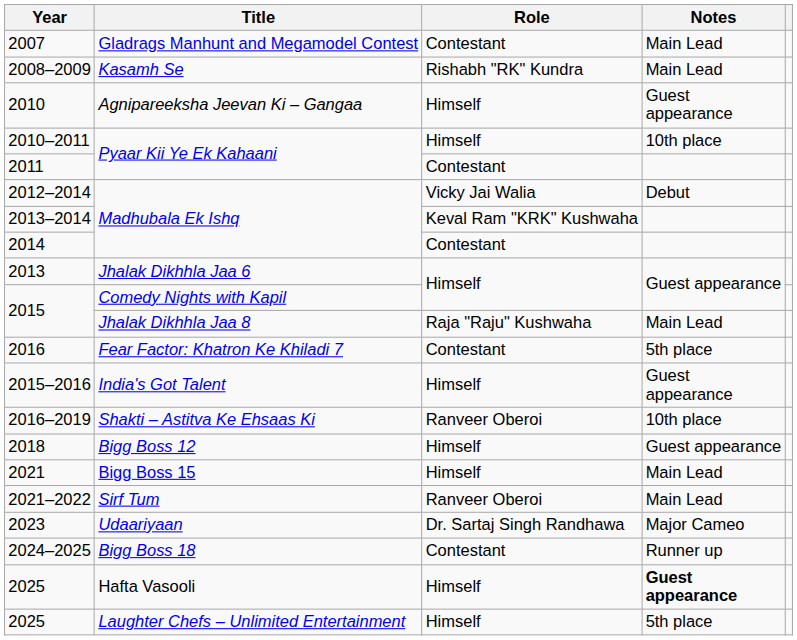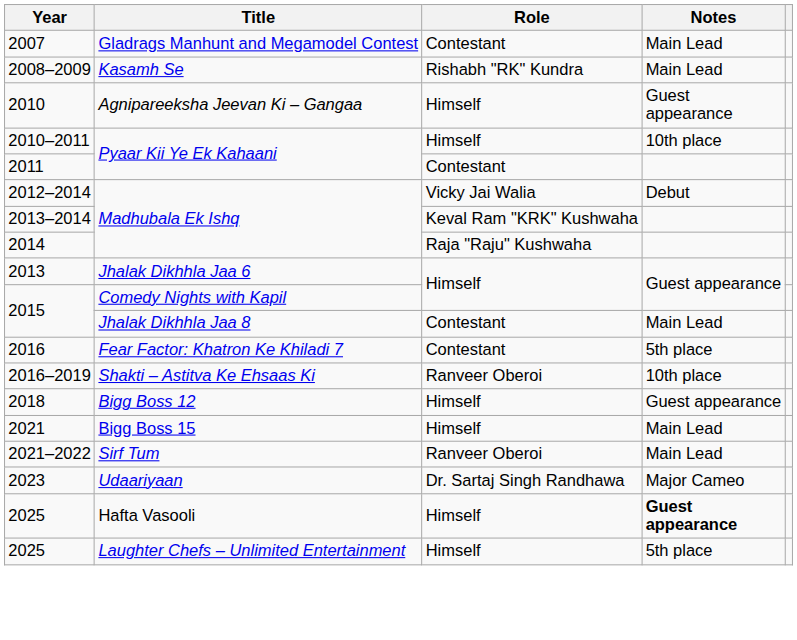2014 | Role: Contestant -> Raja "Raju" Kushwaha
2015 / Jhalak Dikhhla Jaa 8 | Role: Raja "Raju" Kushwaha -> Contestant
- row: 2015–2016 | India's Got Talent | Himself | Guest appearance
- row: 2024–2025 | Bigg Boss 18 | Contestant | Runner up
